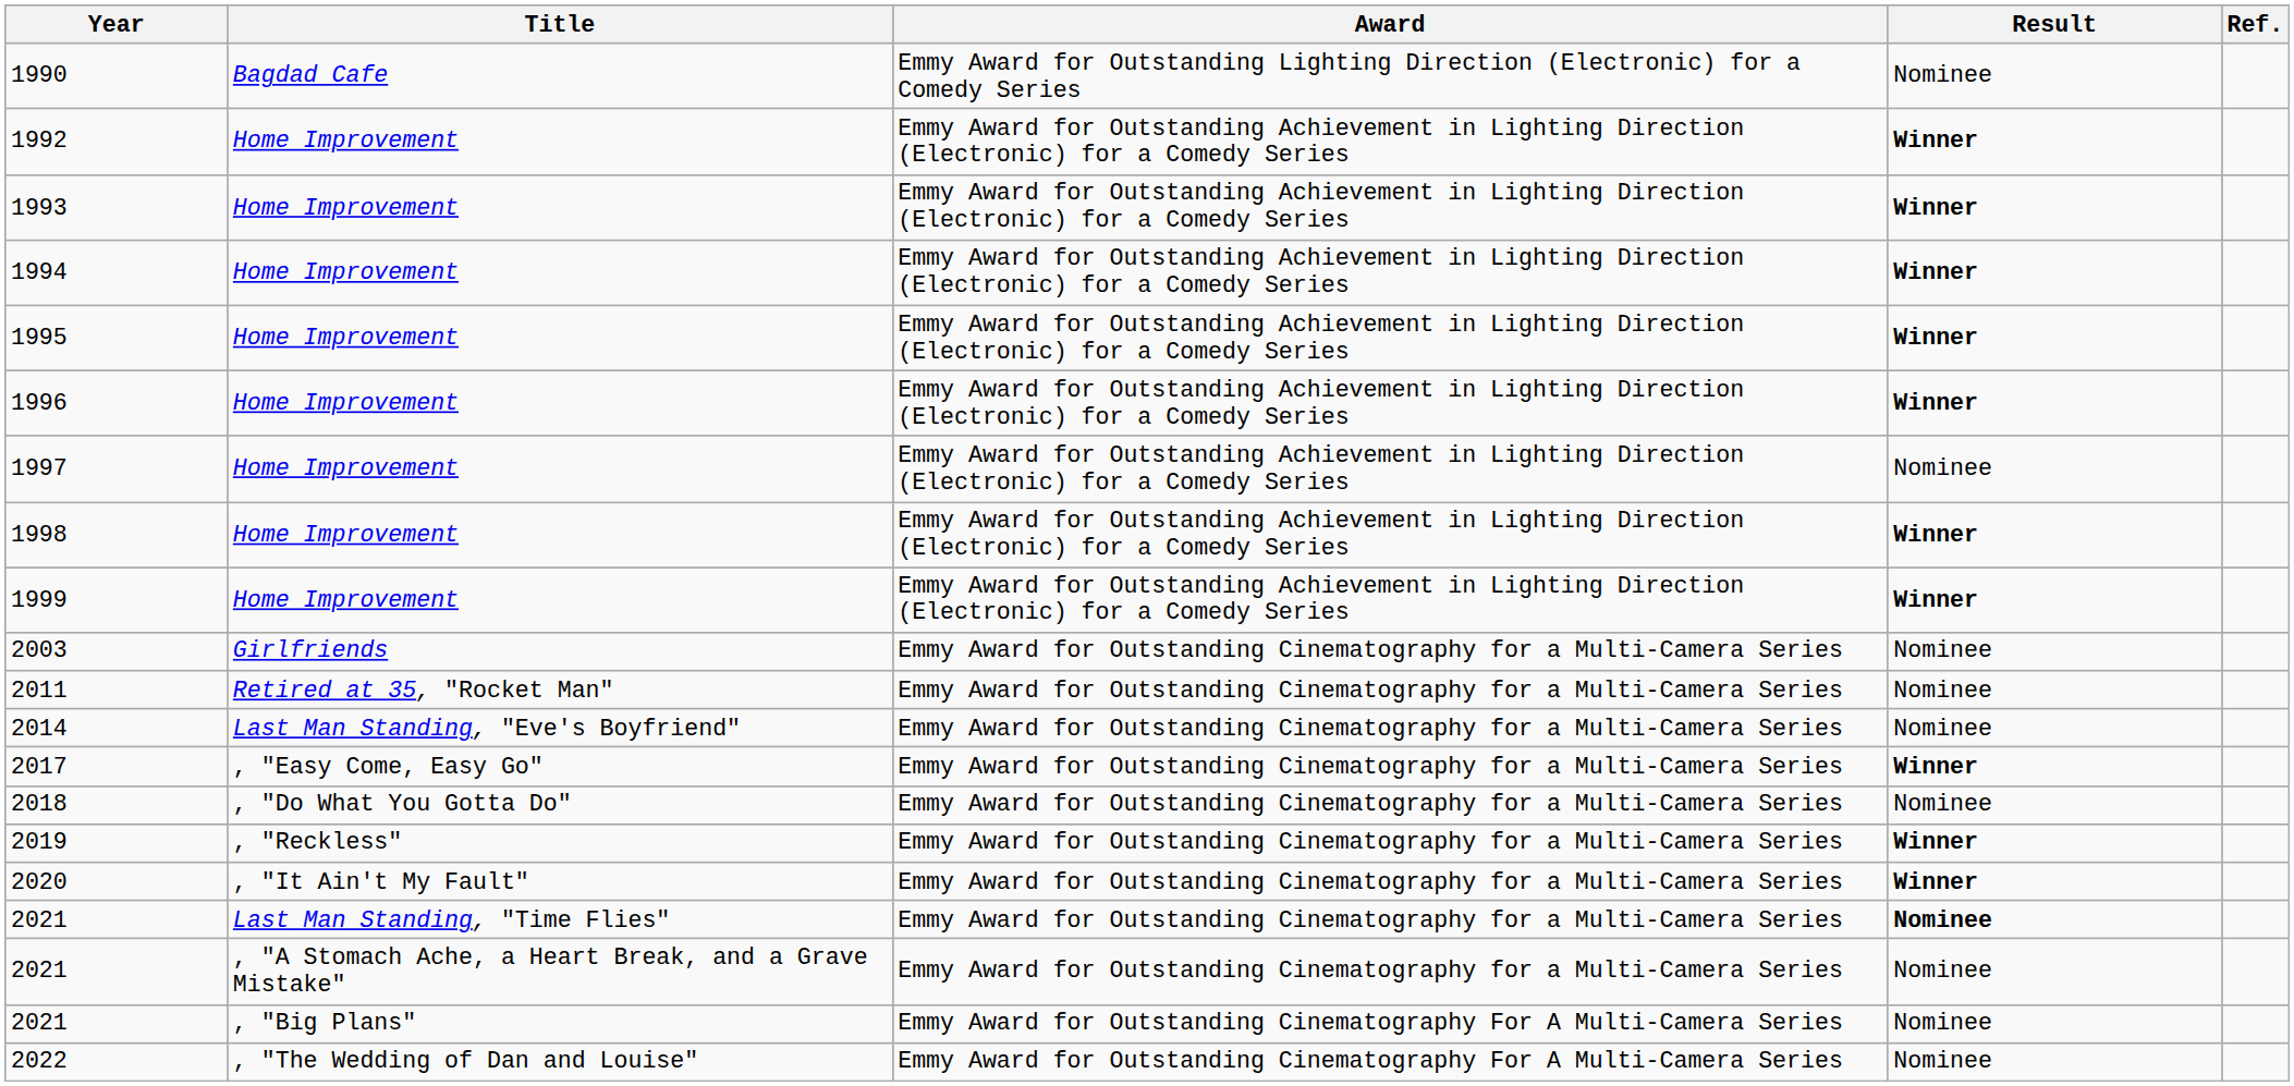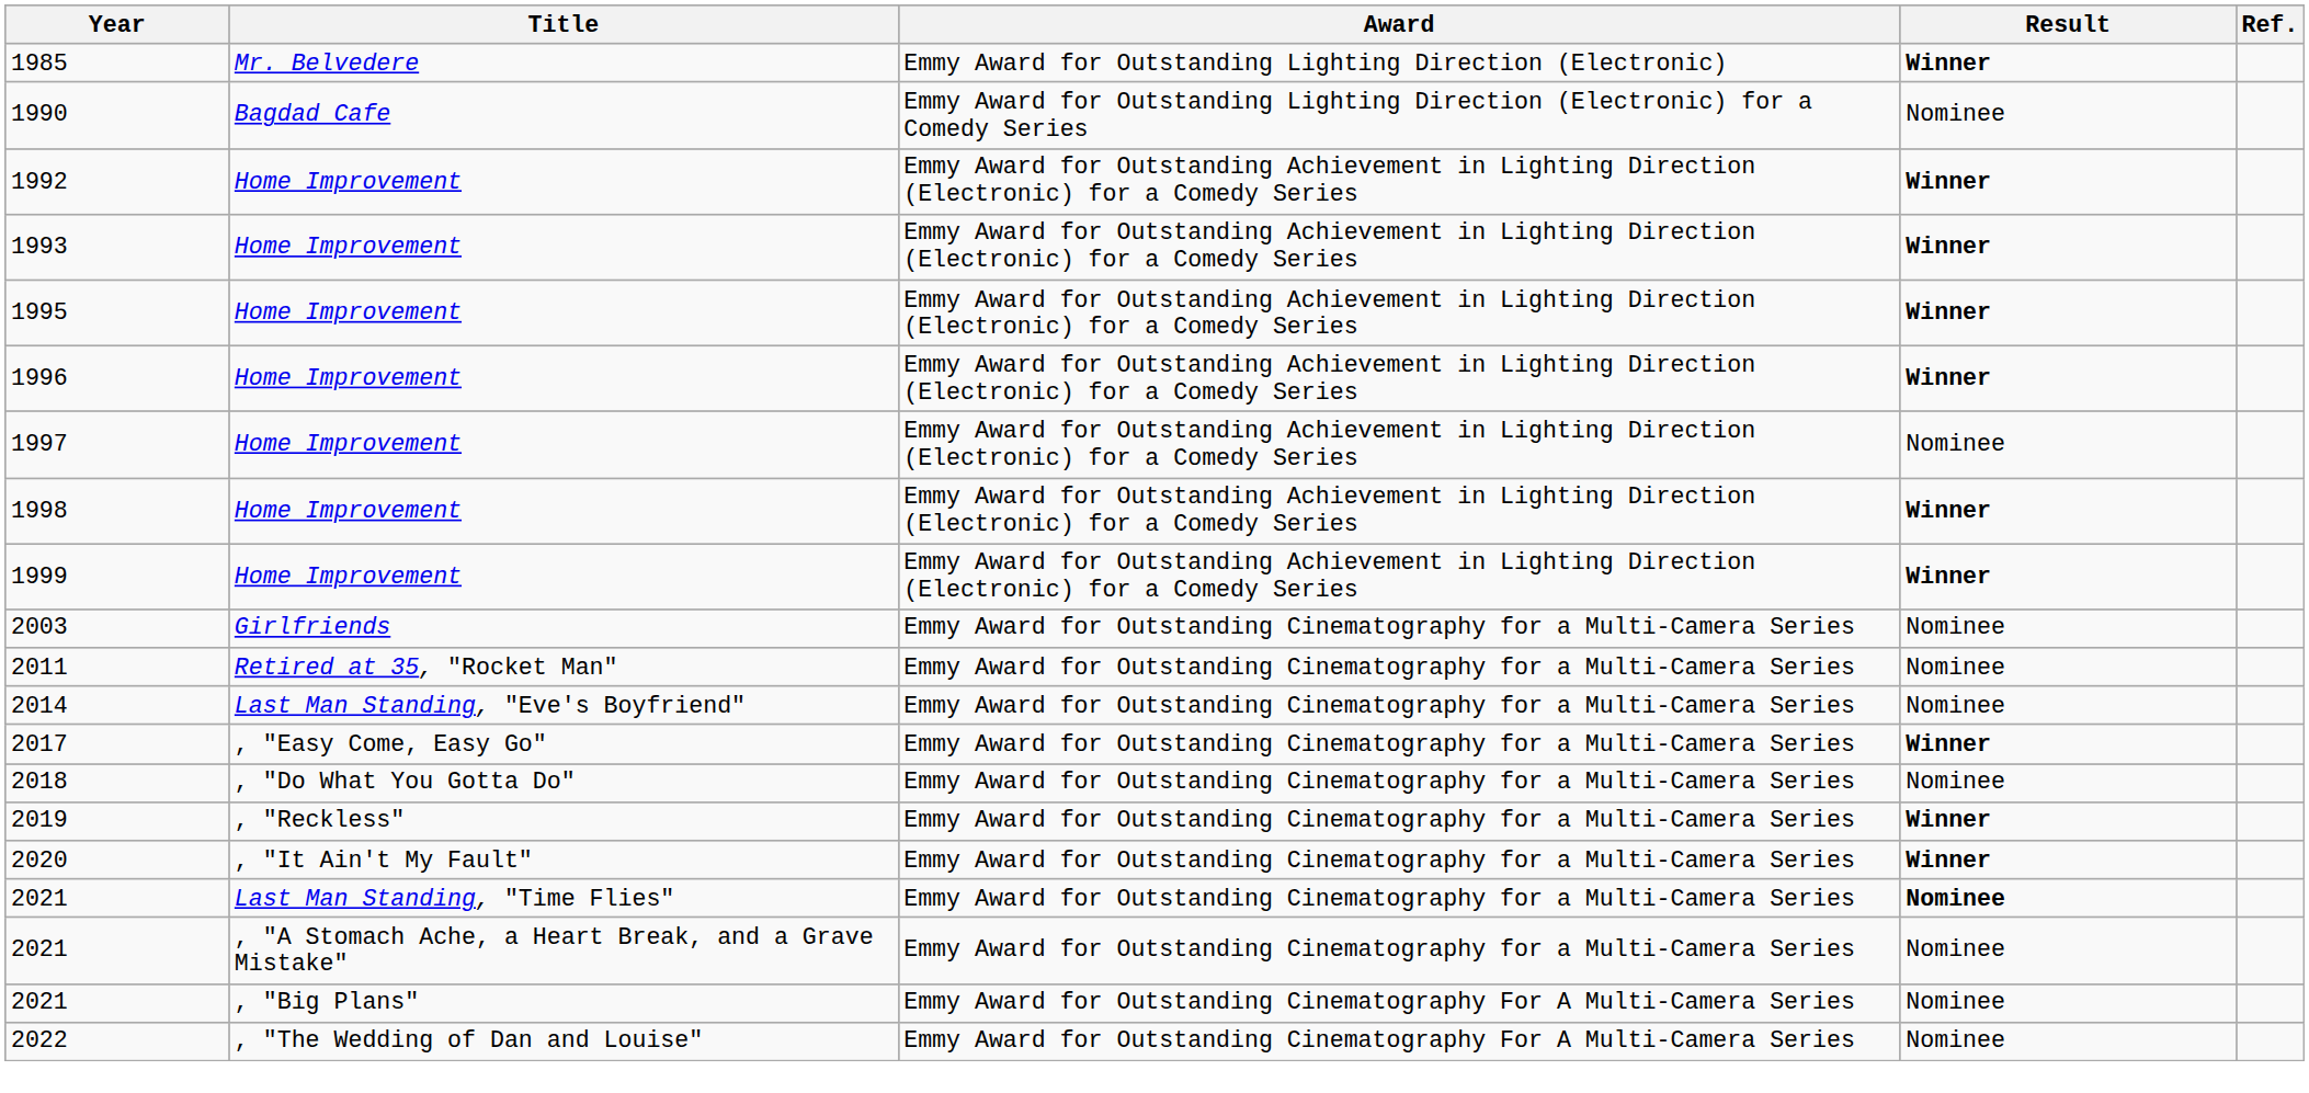+ row: 1985 | Mr. Belvedere | Emmy Award for Outstanding Lighting Direction (Electronic) | Winner
- row: 1994 | Home Improvement | Emmy Award for Outstanding Achievement in Lighting Direction (Electronic) for a Comedy Series | Winner
